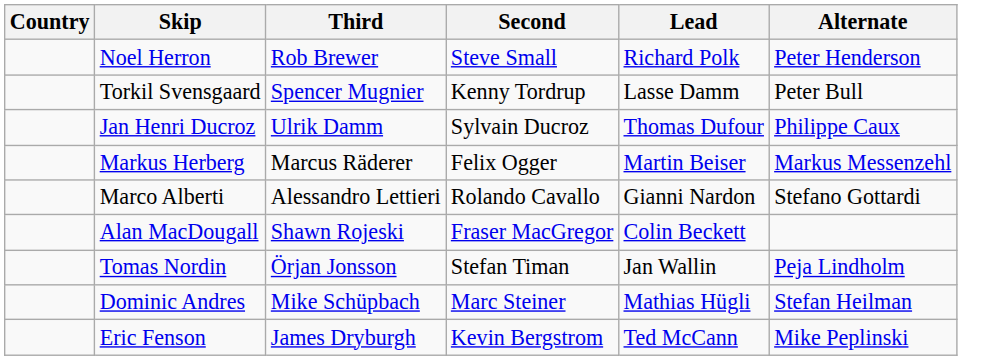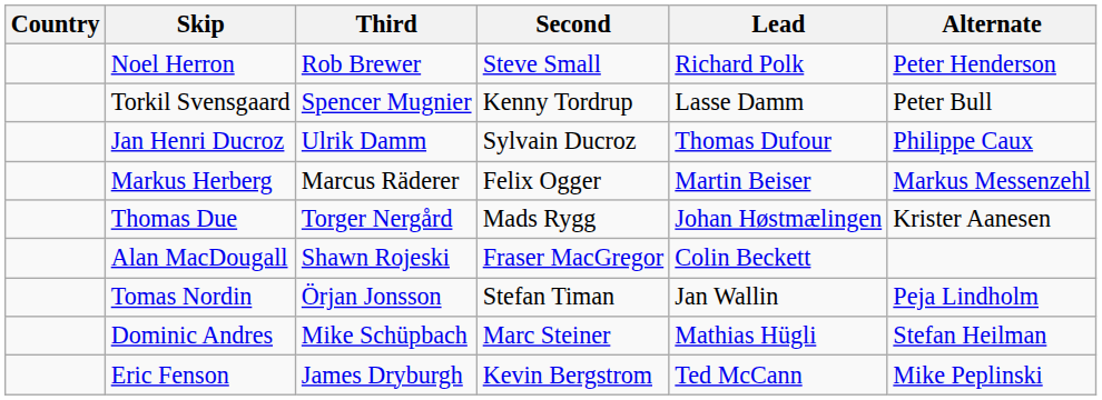- row: Marco Alberti | Alessandro Lettieri | Rolando Cavallo | Gianni Nardon | Stefano Gottardi
+ row: Thomas Due | Torger Nergård | Mads Rygg | Johan Høstmælingen | Krister Aanesen
